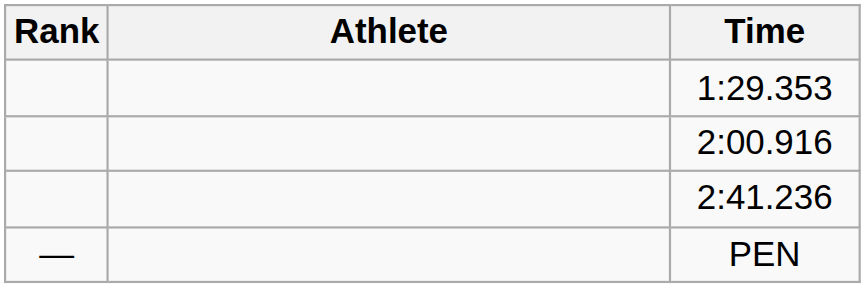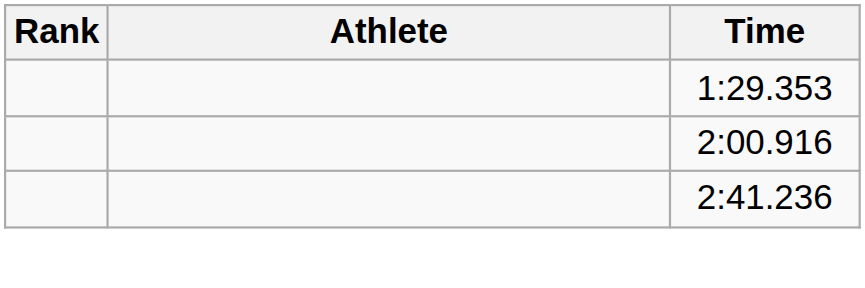- row: — | PEN
